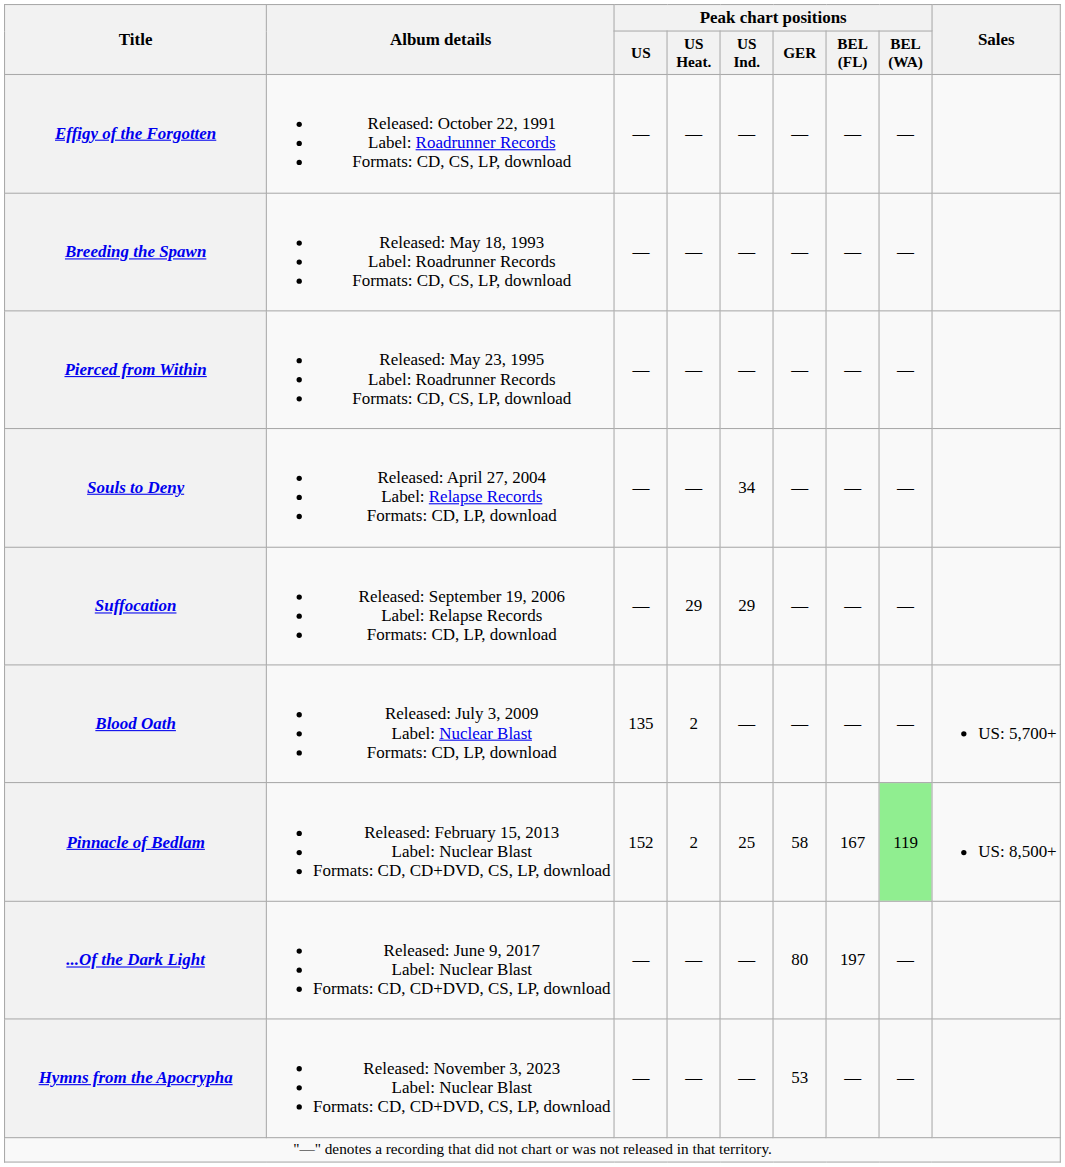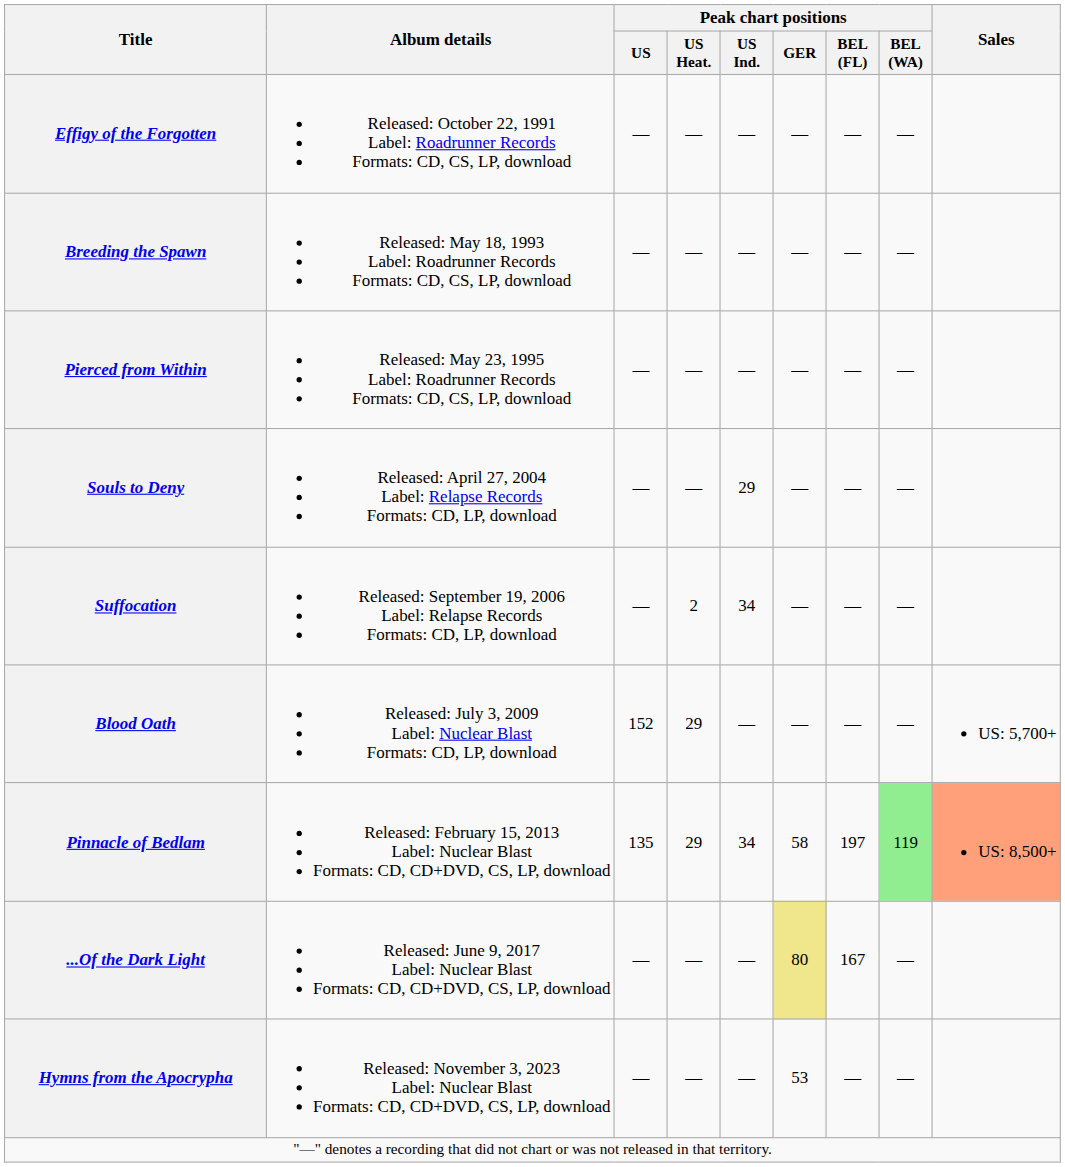Souls to Deny | Peak chart positions / US Ind.: 34 -> 29
Suffocation | Peak chart positions / US Heat.: 29 -> 2
Suffocation | Peak chart positions / US Ind.: 29 -> 34
Blood Oath | Peak chart positions / US: 135 -> 152
Blood Oath | Peak chart positions / US Heat.: 2 -> 29
Pinnacle of Bedlam | Peak chart positions / US: 152 -> 135
Pinnacle of Bedlam | Peak chart positions / US Heat.: 2 -> 29
Pinnacle of Bedlam | Peak chart positions / US Ind.: 25 -> 34
Pinnacle of Bedlam | Peak chart positions / BEL (FL): 167 -> 197
Pinnacle of Bedlam | Sales: no background -> lightsalmon background
...Of the Dark Light | Peak chart positions / GER: no background -> khaki background
...Of the Dark Light | Peak chart positions / BEL (FL): 197 -> 167
